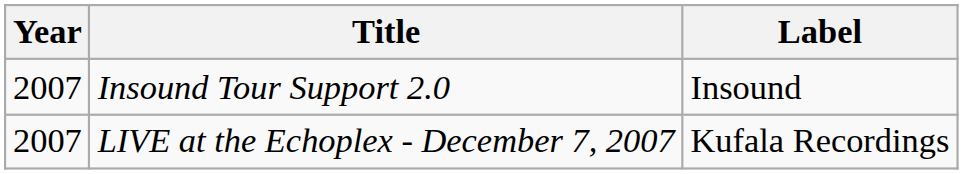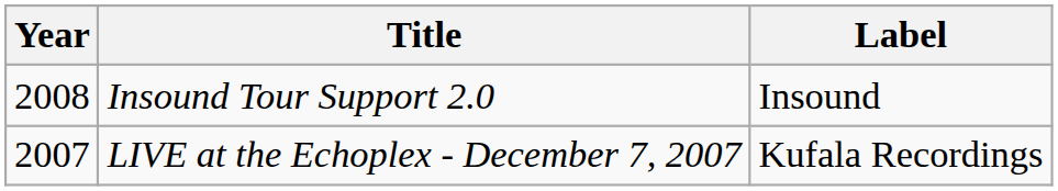Insound Tour Support 2.0 | Year: 2007 -> 2008
